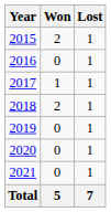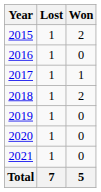columns swapped: Won <-> Lost
